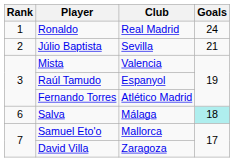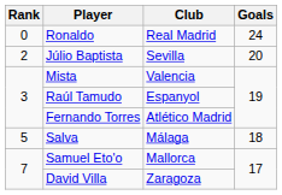Ronaldo | Rank: 1 -> 0
Júlio Baptista | Goals: 21 -> 20
Salva | Rank: 6 -> 5
Salva | Goals: paleturquoise background -> no background
